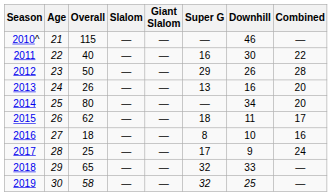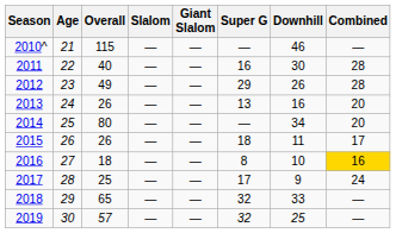2011 | Combined: 22 -> 28
2012 | Overall: 50 -> 49
2015 | Overall: 62 -> 26
2016 | Combined: no background -> gold background
2019 | Overall: 58 -> 57
